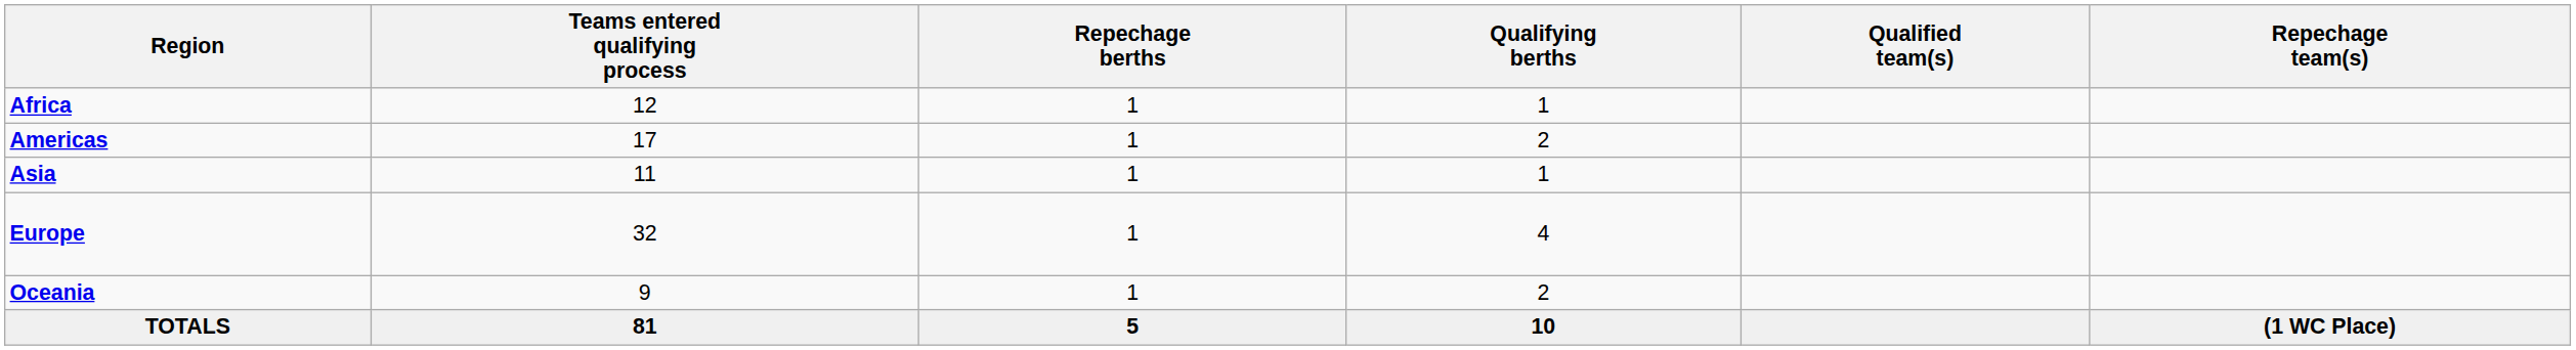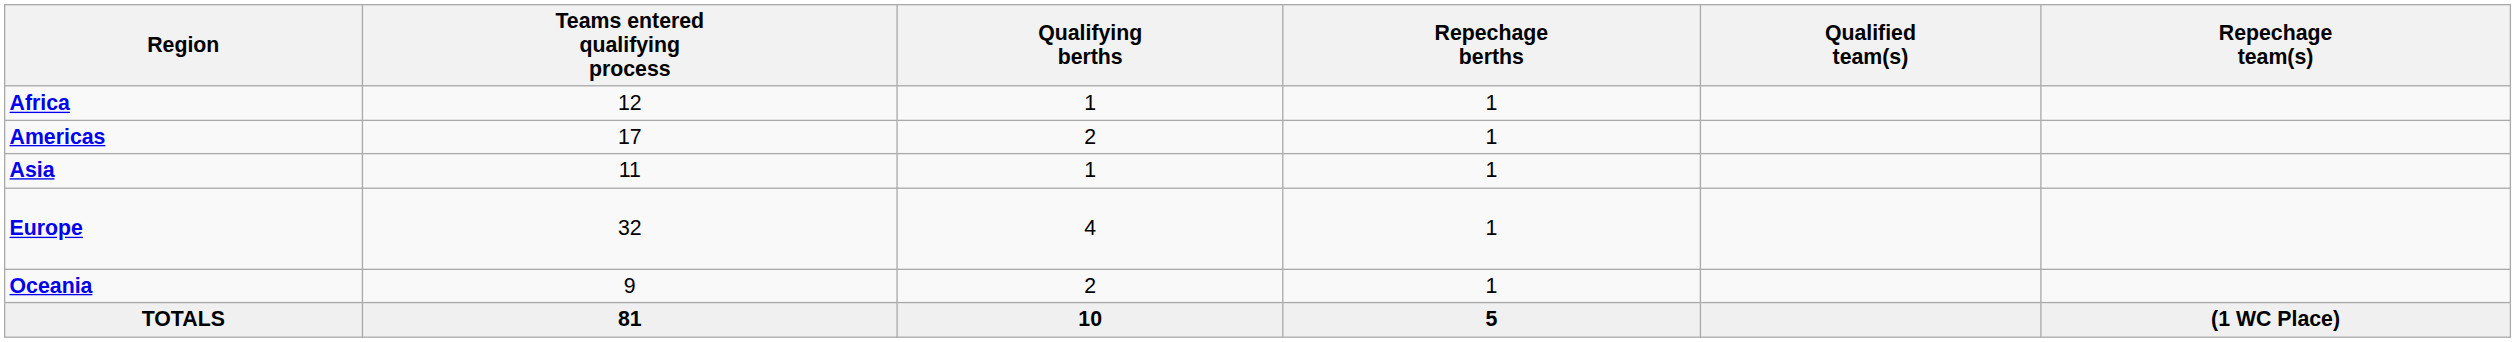columns swapped: Qualifying berths <-> Repechage berths
